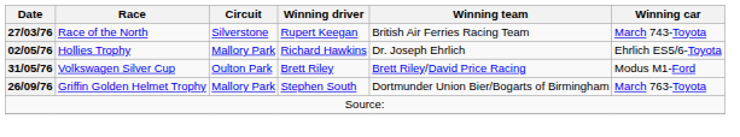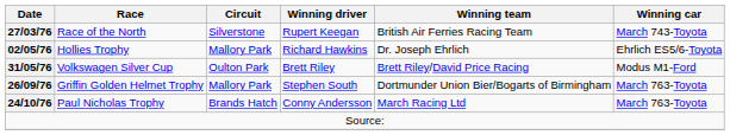+ row: 24/10/76 | Paul Nicholas Trophy | Brands Hatch | Conny Andersson | March Racing Ltd | March 763-Toyota
